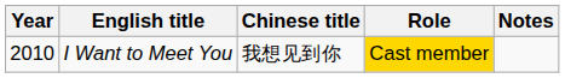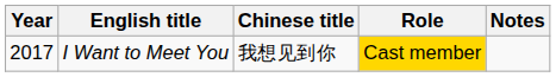I Want to Meet You | Year: 2010 -> 2017
